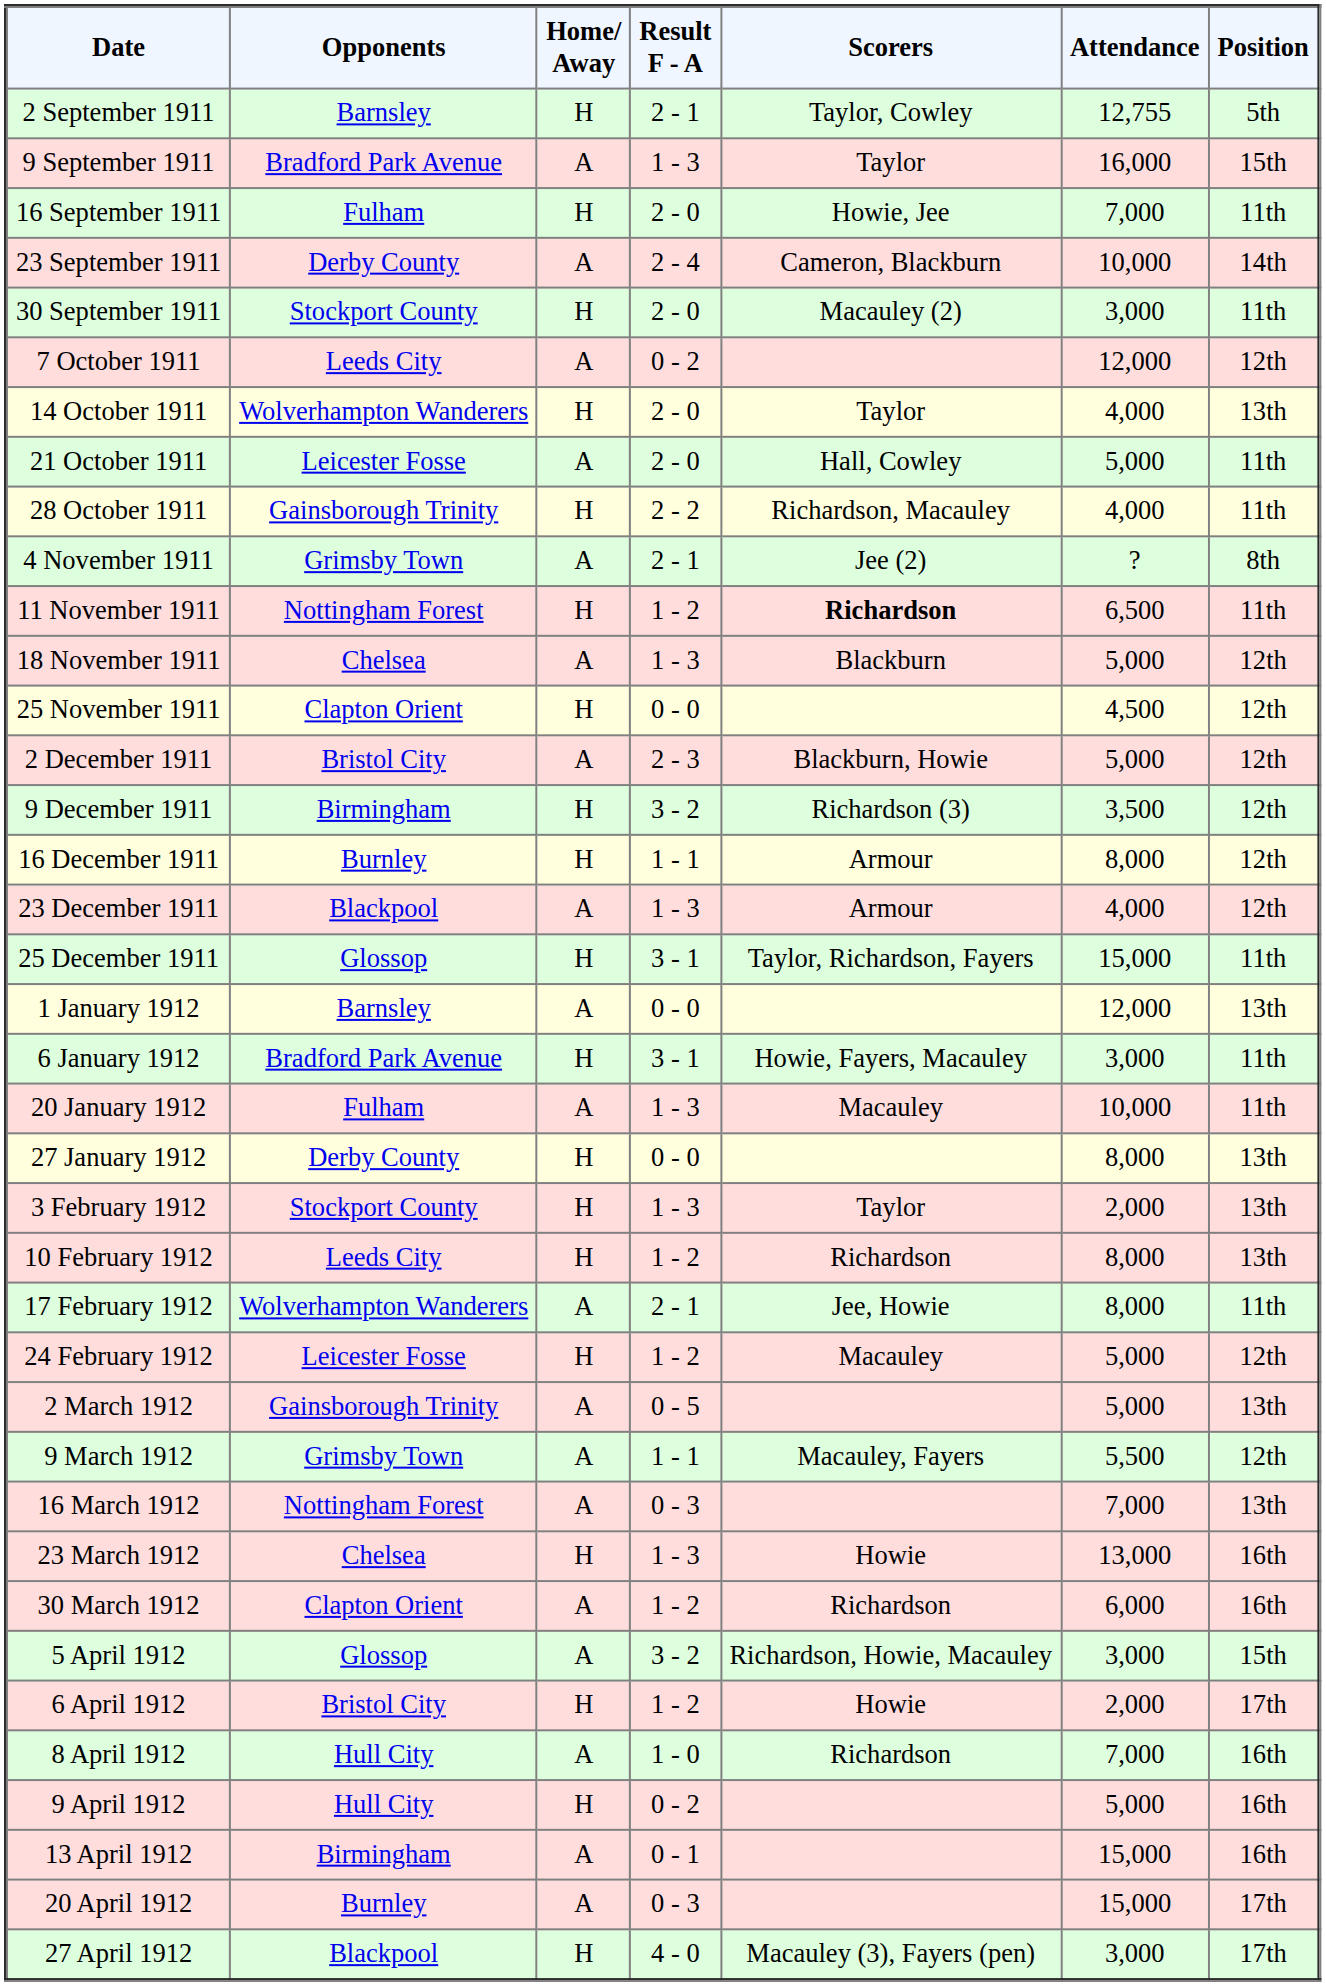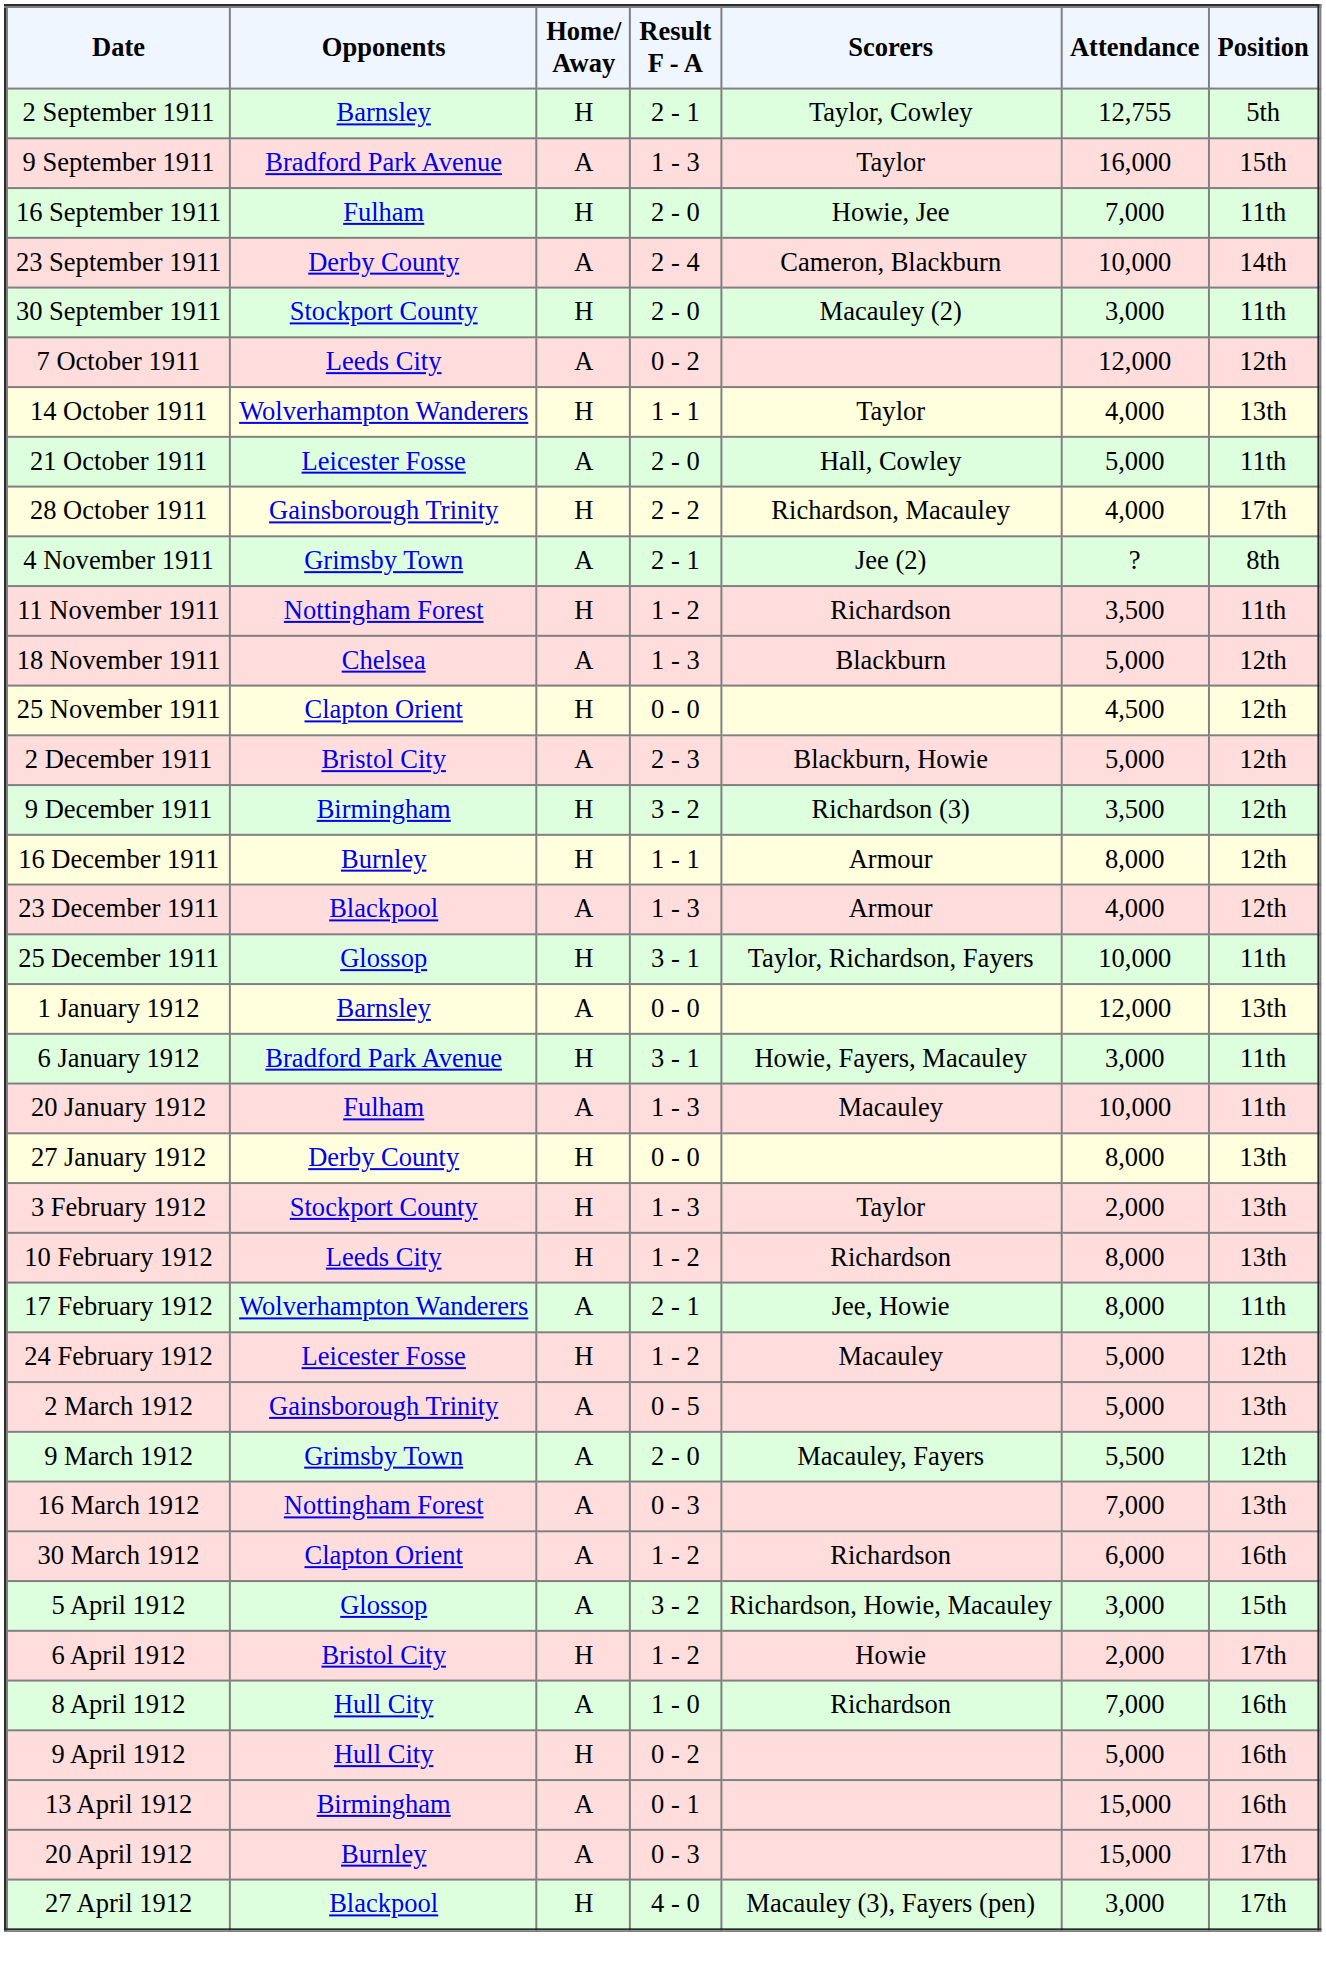14 October 1911 | Result F - A: 2 - 0 -> 1 - 1
28 October 1911 | Position: 11th -> 17th
11 November 1911 | Scorers: bold -> normal
11 November 1911 | Attendance: 6,500 -> 3,500
25 December 1911 | Attendance: 15,000 -> 10,000
9 March 1912 | Result F - A: 1 - 1 -> 2 - 0
- row: 23 March 1912 | Chelsea | H | 1 - 3 | Howie | 13,000 | 16th
